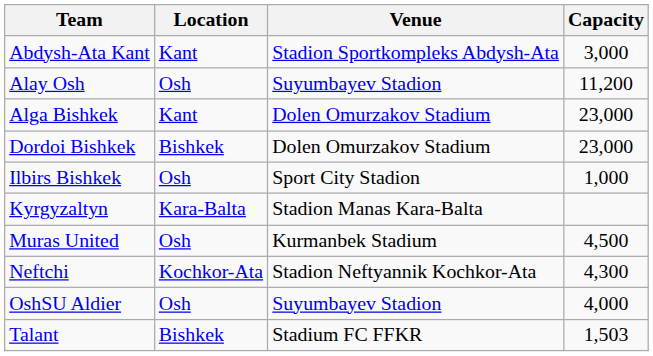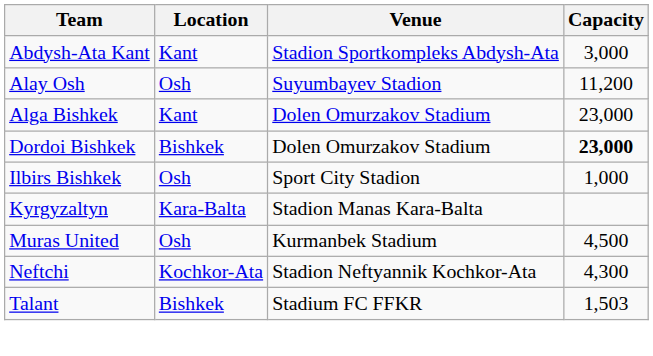Dordoi Bishkek | Capacity: normal -> bold
- row: OshSU Aldier | Osh | Suyumbayev Stadion | 4,000
